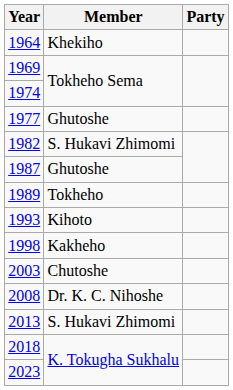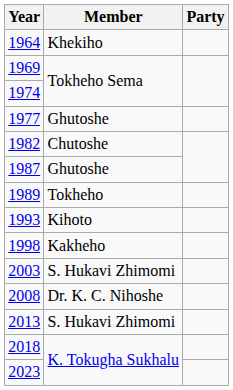1982 | Member: S. Hukavi Zhimomi -> Chutoshe
2003 | Member: Chutoshe -> S. Hukavi Zhimomi
